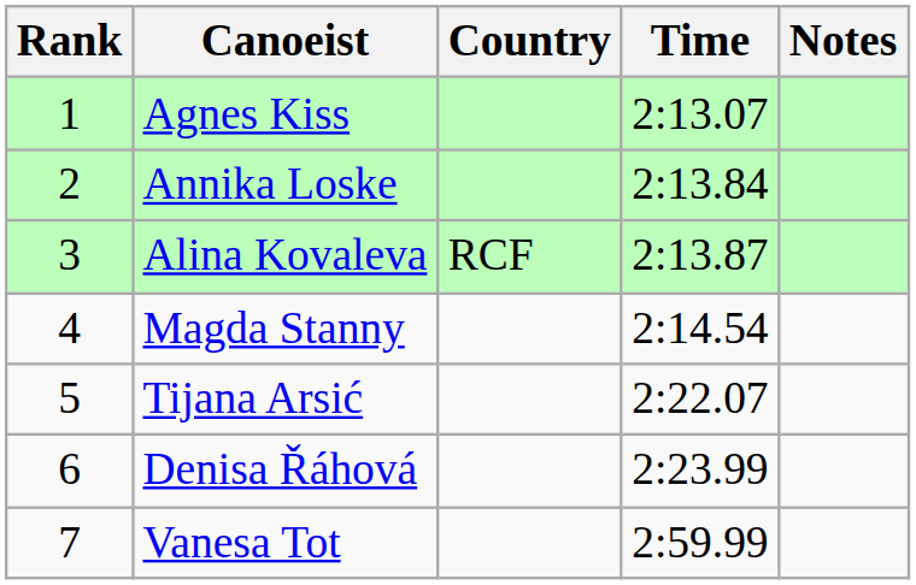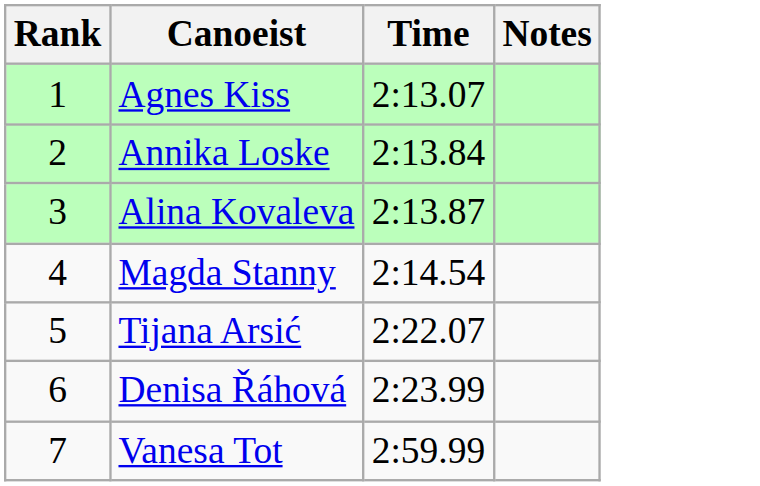- column: Country | RCF
